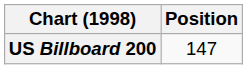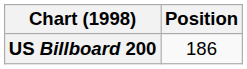US Billboard 200 | Position: 147 -> 186
